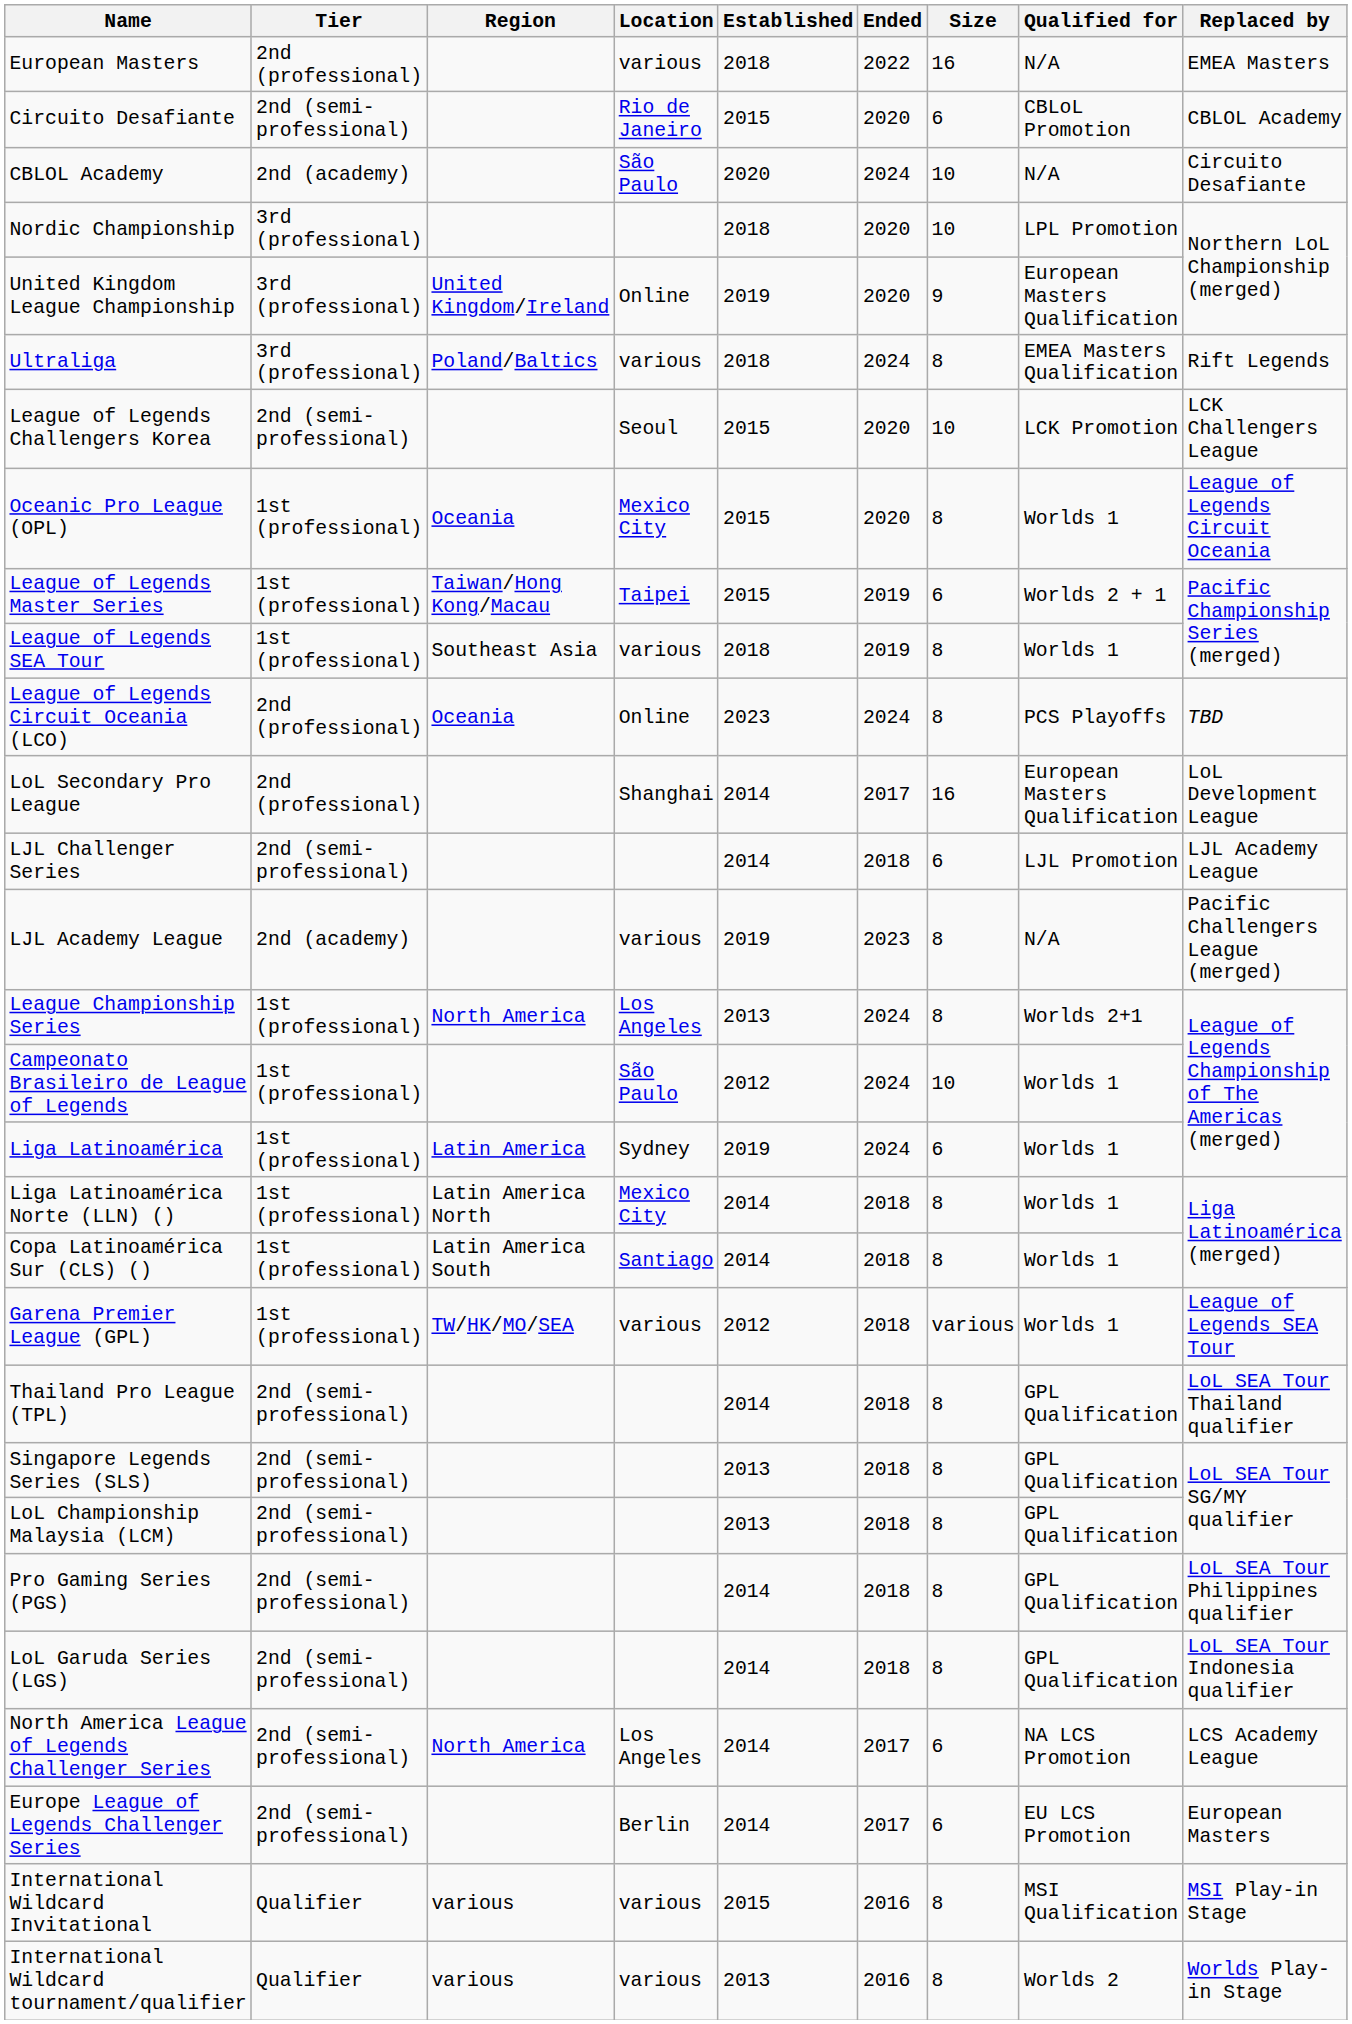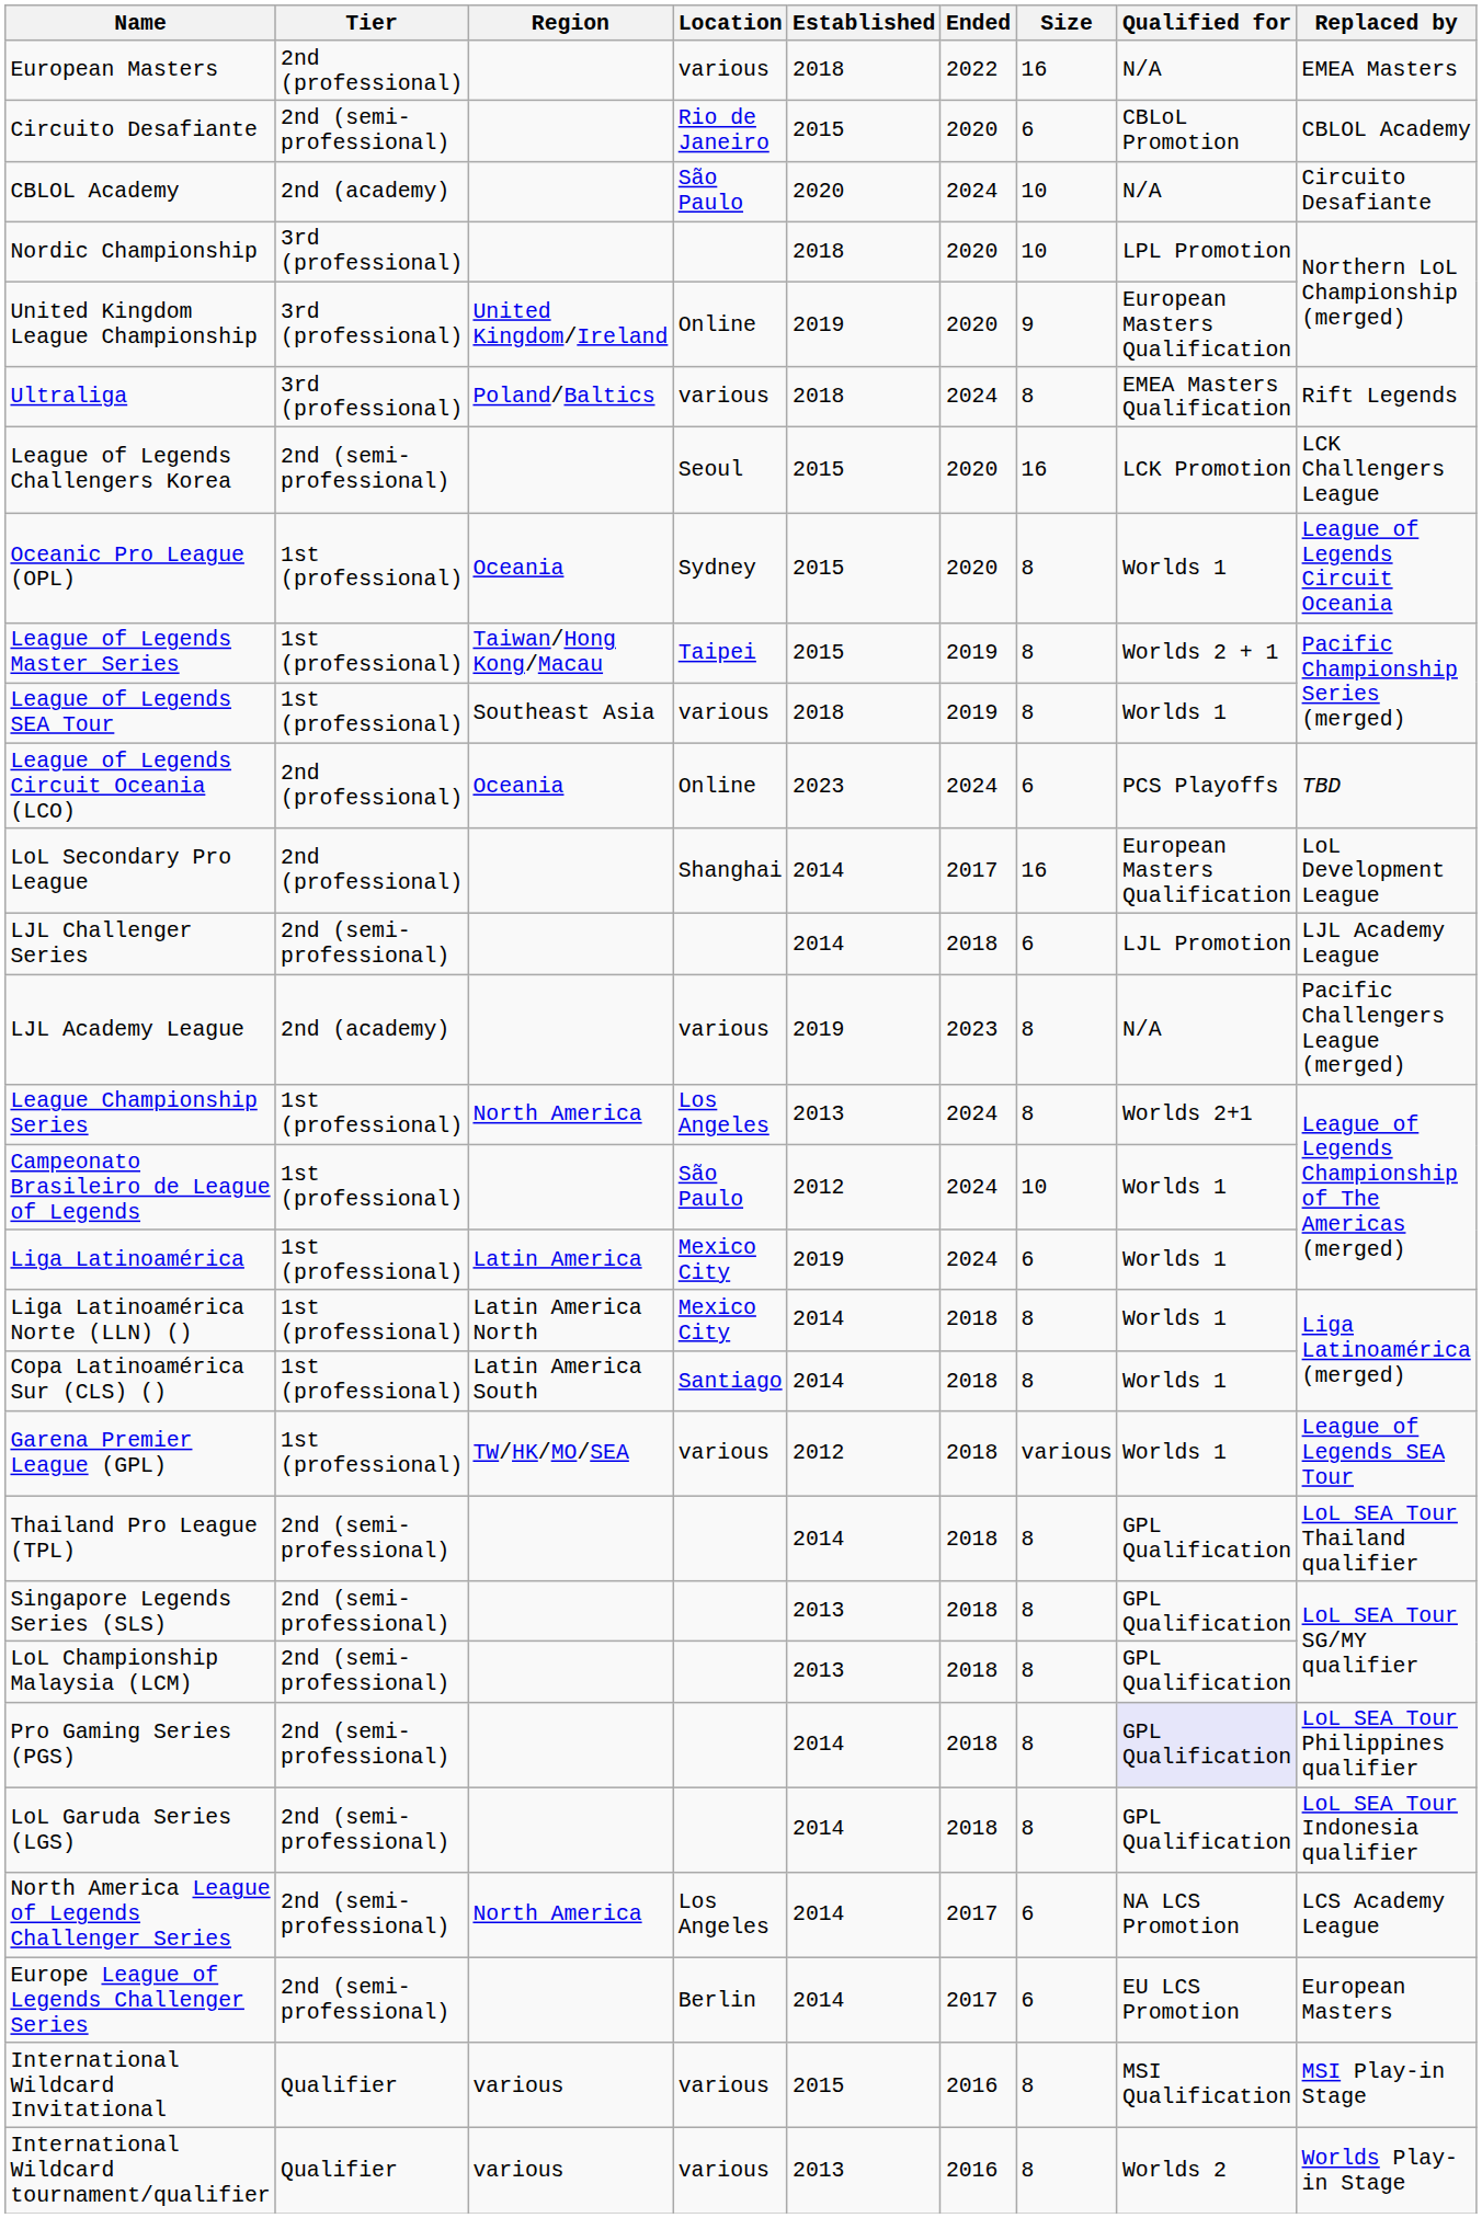League of Legends Challengers Korea | Size: 10 -> 16
Oceanic Pro League (OPL) | Location: Mexico City -> Sydney
League of Legends Master Series | Size: 6 -> 8
League of Legends Circuit Oceania (LCO) | Size: 8 -> 6
Liga Latinoamérica | Location: Sydney -> Mexico City
Pro Gaming Series (PGS) | Qualified for: no background -> lavender background
